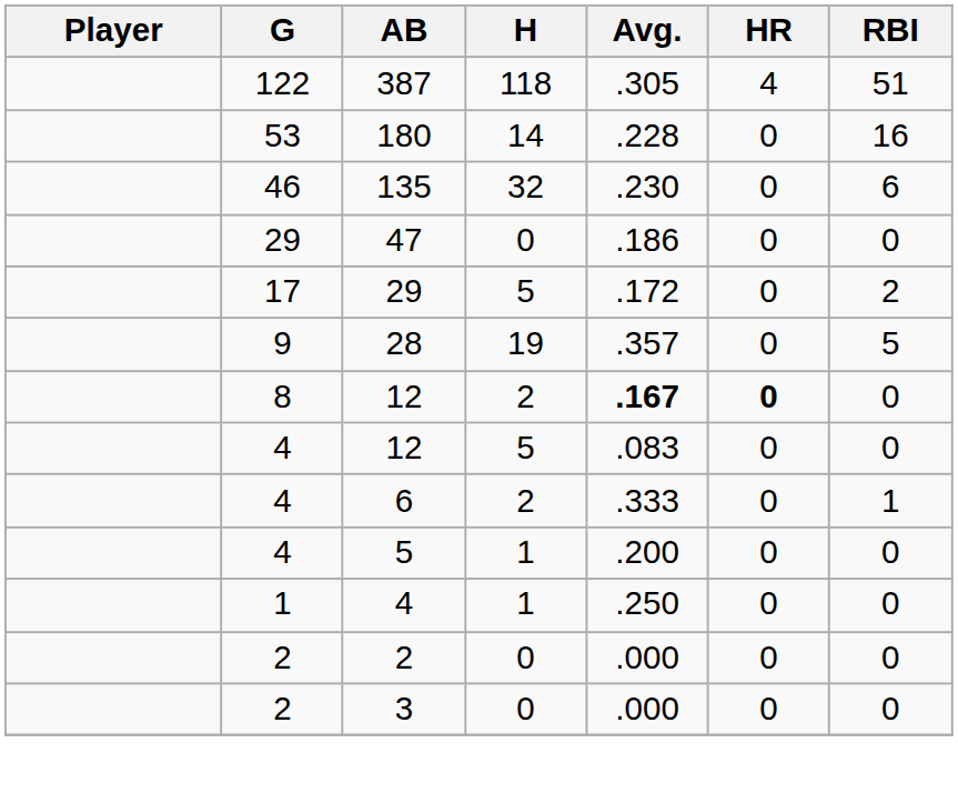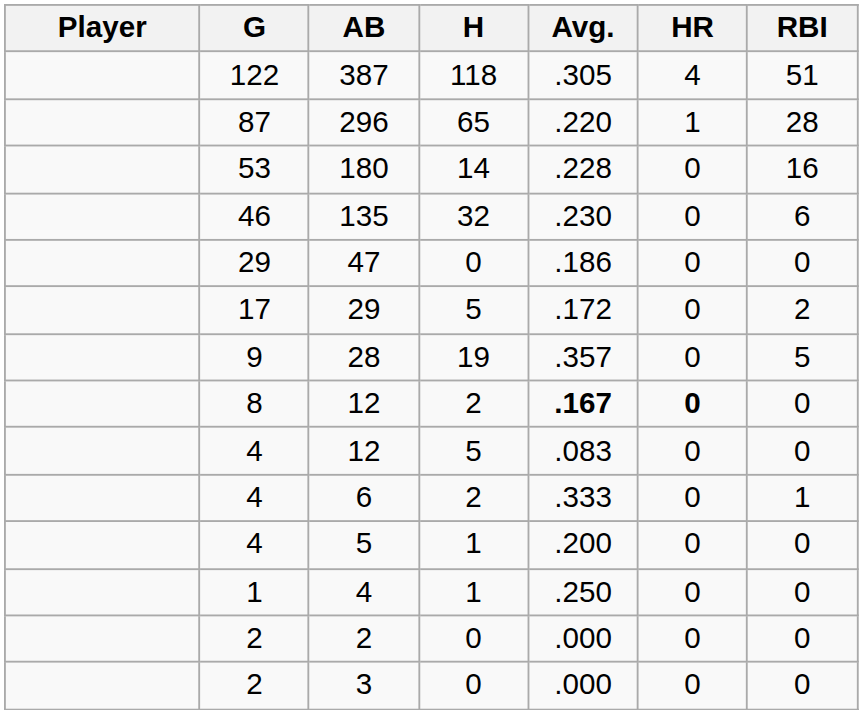+ row: 87 | 296 | 65 | .220 | 1 | 28
